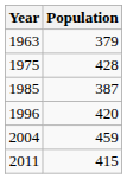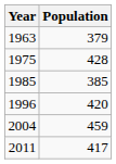1985 | Population: 387 -> 385
2011 | Population: 415 -> 417
